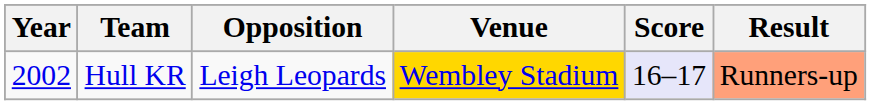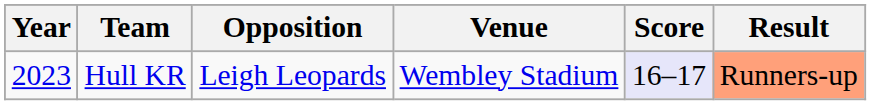Hull KR | Year: 2002 -> 2023
Hull KR | Venue: gold background -> no background
